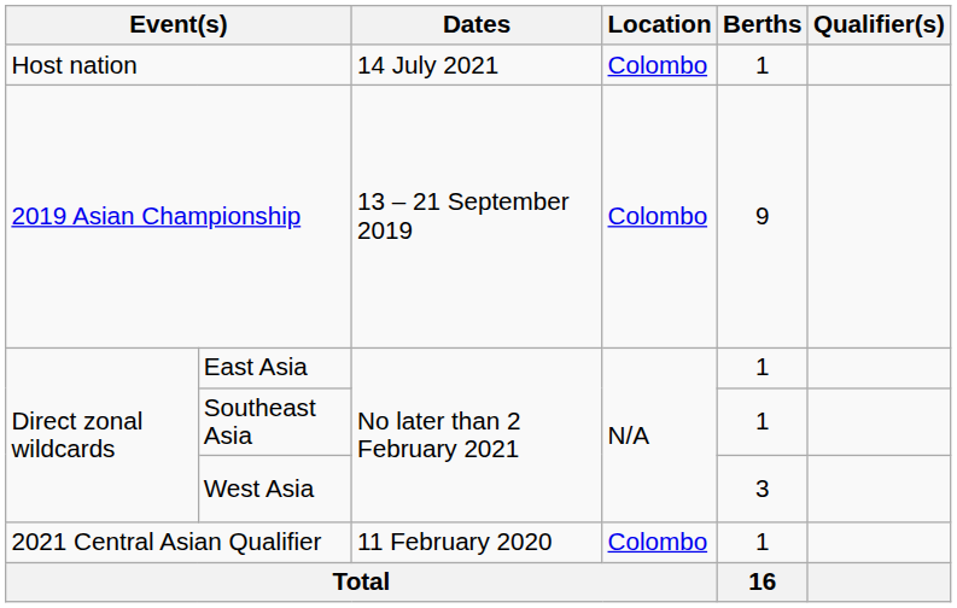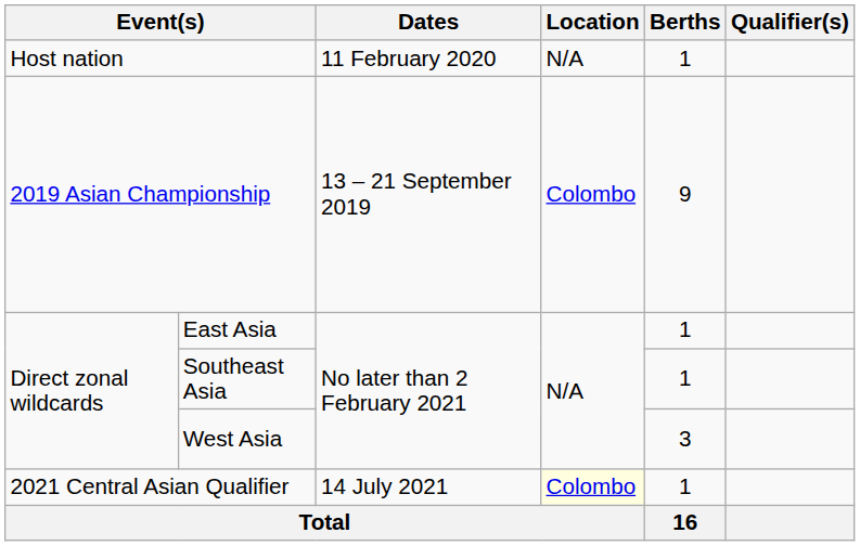Host nation | Dates: 14 July 2021 -> 11 February 2020
Host nation | Location: Colombo -> N/A
2021 Central Asian Qualifier | Dates: 11 February 2020 -> 14 July 2021
2021 Central Asian Qualifier | Location: no background -> lightyellow background
